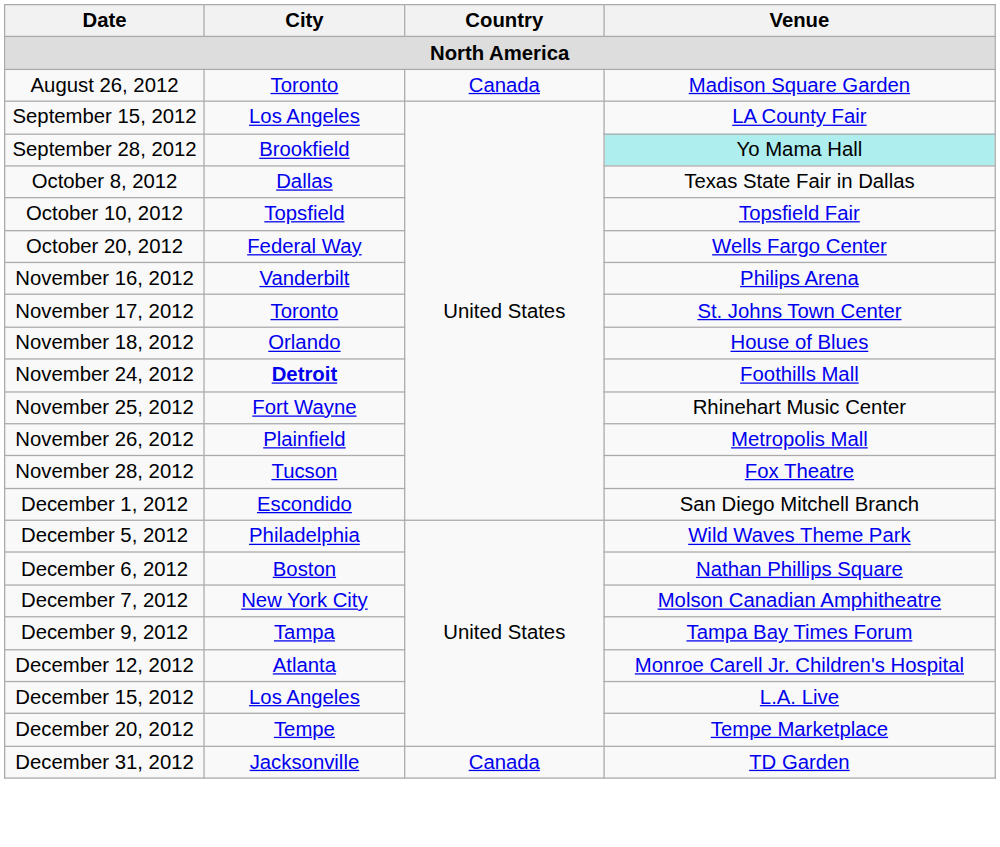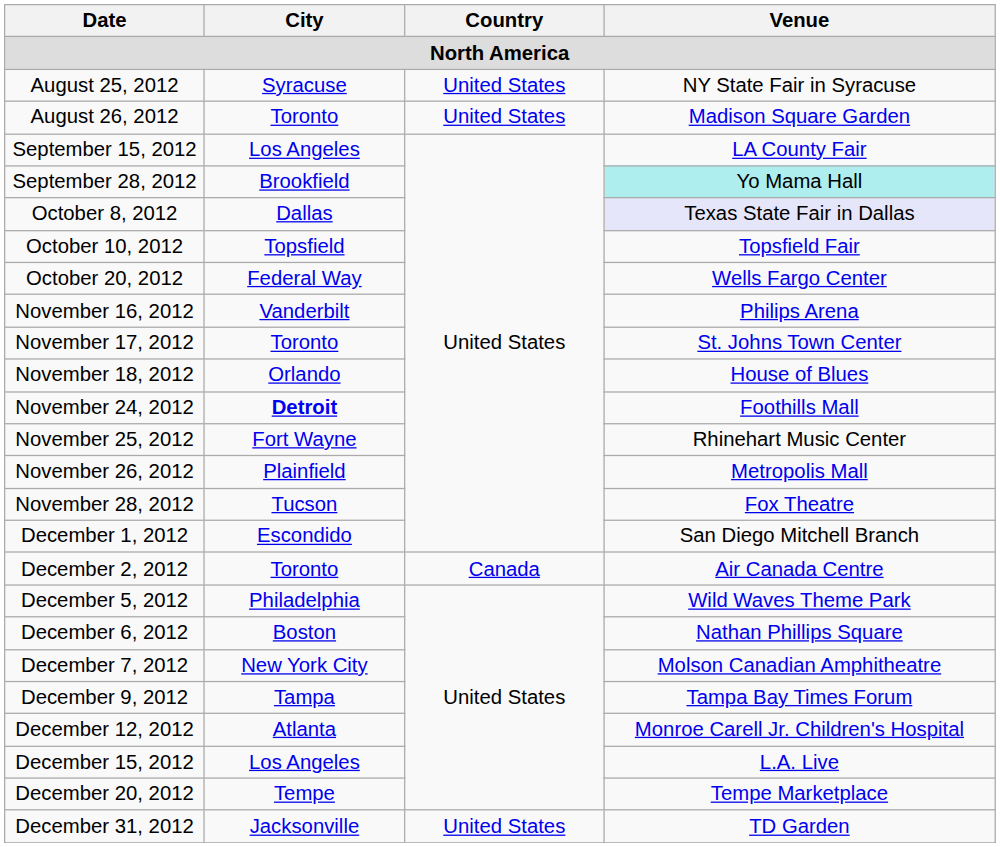+ row: August 25, 2012 | Syracuse | United States | NY State Fair in Syracuse
August 26, 2012 | Country: Canada -> United States
October 8, 2012 | Venue: no background -> lavender background
+ row: December 2, 2012 | Toronto | Canada | Air Canada Centre
December 31, 2012 | Country: Canada -> United States
